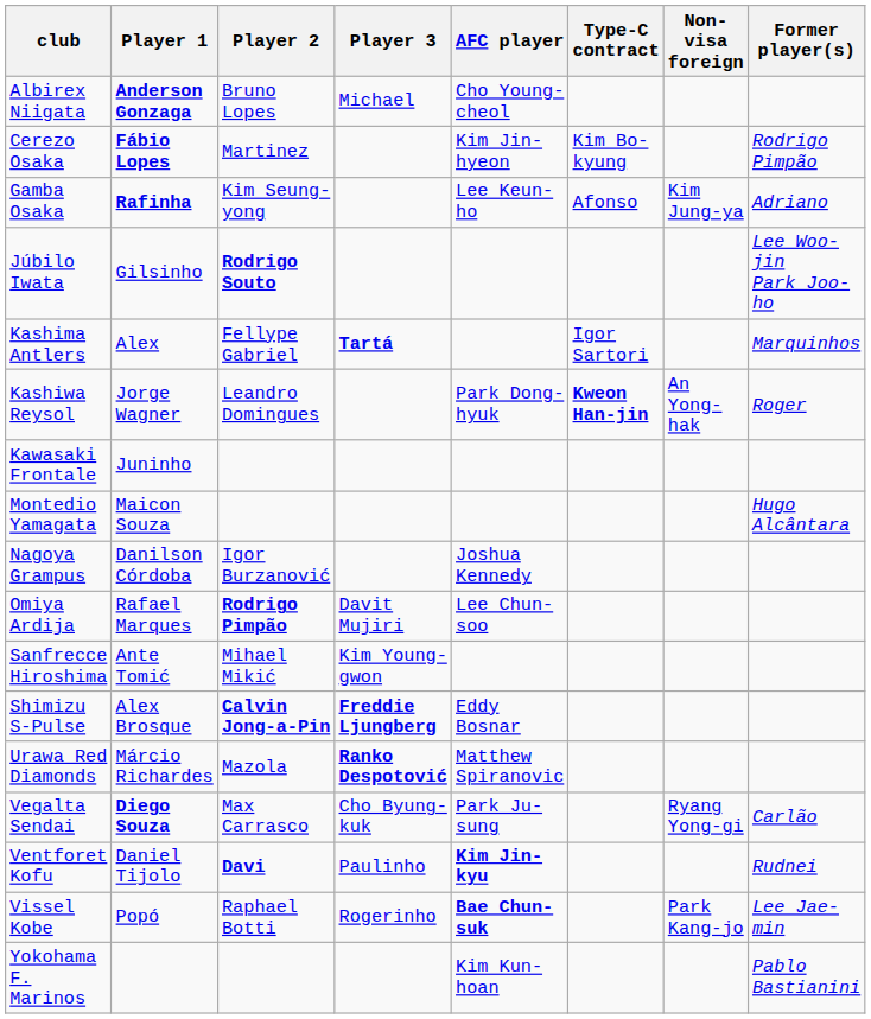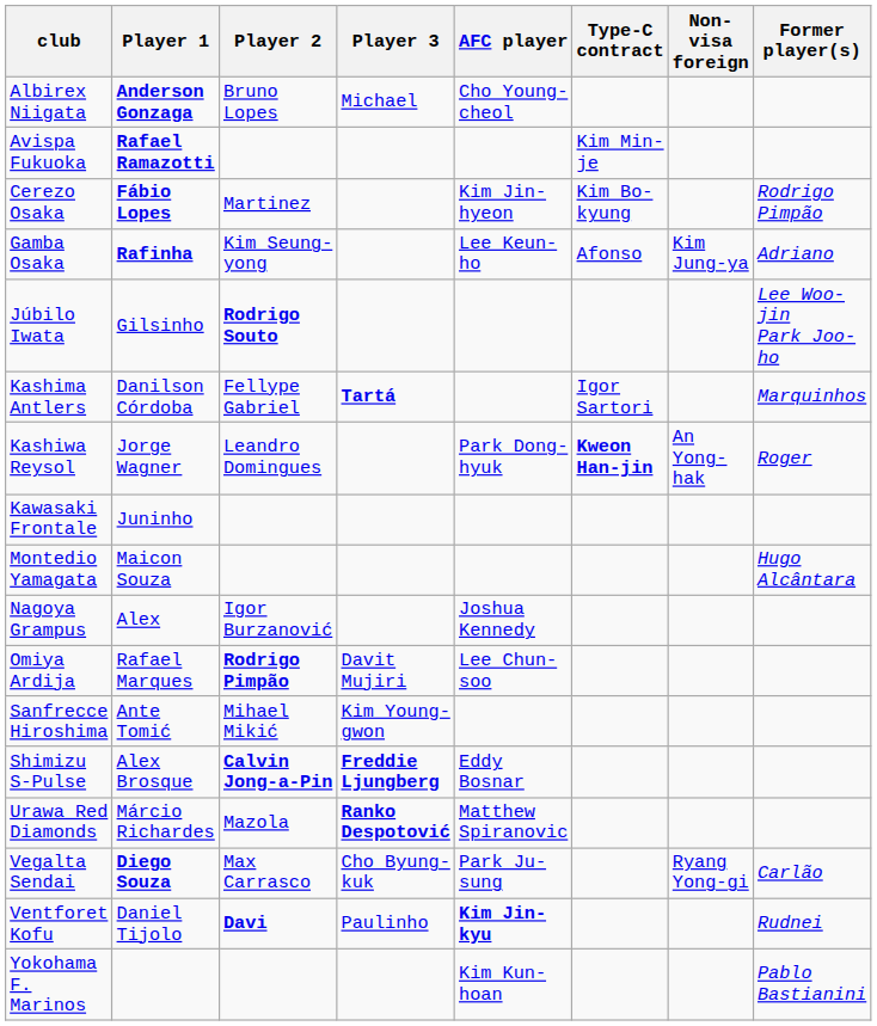+ row: Avispa Fukuoka | Rafael Ramazotti | Kim Min-je
Kashima Antlers | Player 1: Alex -> Danilson Córdoba
Nagoya Grampus | Player 1: Danilson Córdoba -> Alex
- row: Vissel Kobe | Popó | Raphael Botti | Rogerinho | Bae Chun-suk | Park Kang-jo | Lee Jae-min
